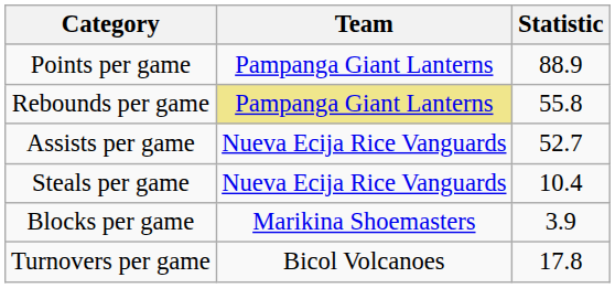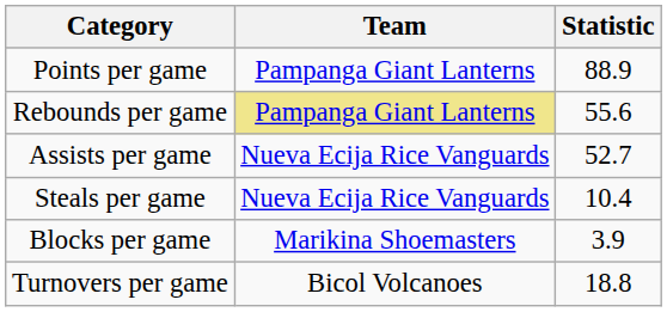Rebounds per game | Statistic: 55.8 -> 55.6
Turnovers per game | Statistic: 17.8 -> 18.8
